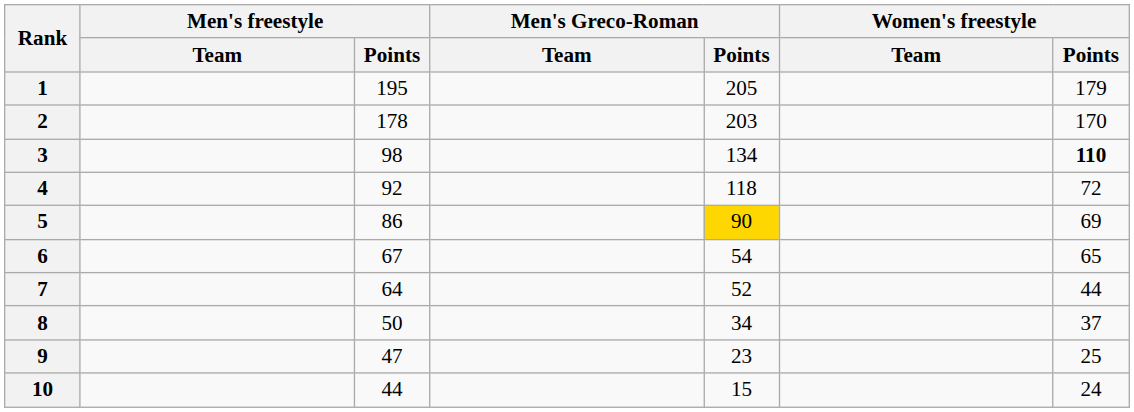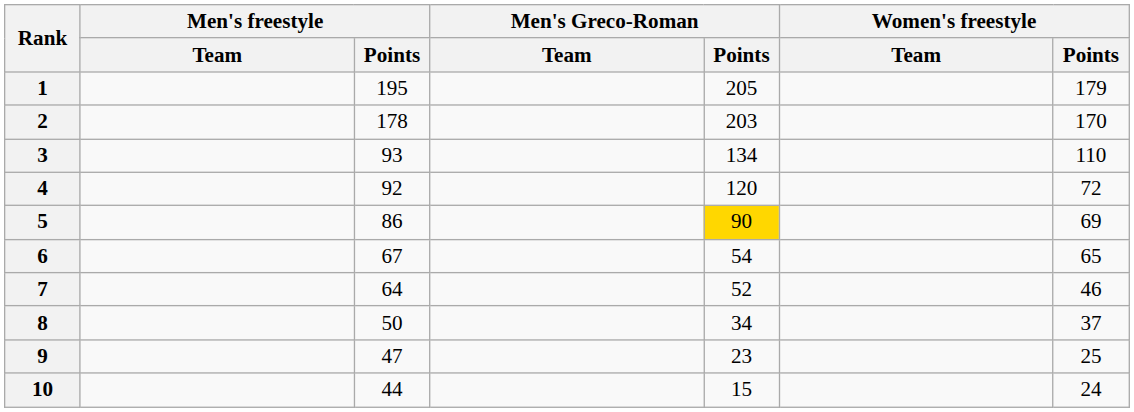3 | Men's freestyle / Points: 98 -> 93
3 | Women's freestyle / Points: bold -> normal
4 | Men's Greco-Roman / Points: 118 -> 120
7 | Women's freestyle / Points: 44 -> 46
